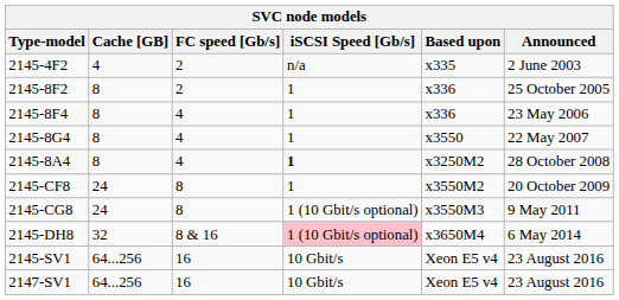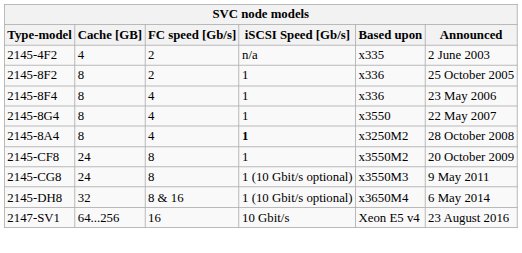2145-DH8 | iSCSI Speed [Gb/s]: pink background -> no background
- row: 2145-SV1 | 64...256 | 16 | 10 Gbit/s | Xeon E5 v4 | 23 August 2016
